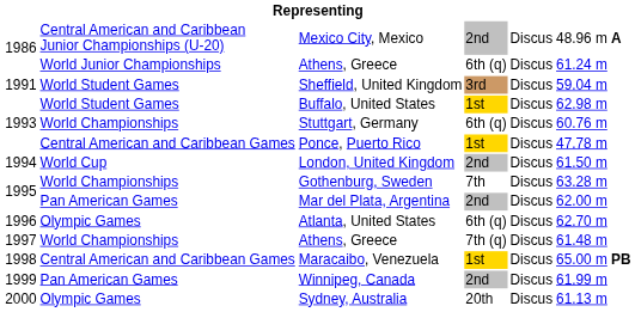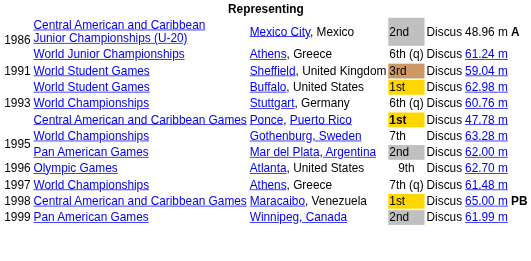Ponce, Puerto Rico | column 4: normal -> bold
- row: 1994 | World Cup | London, United Kingdom | 2nd | Discus | 61.50 m
Atlanta, United States | column 4: 6th (q) -> 9th
- row: 2000 | Olympic Games | Sydney, Australia | 20th | Discus | 61.13 m
